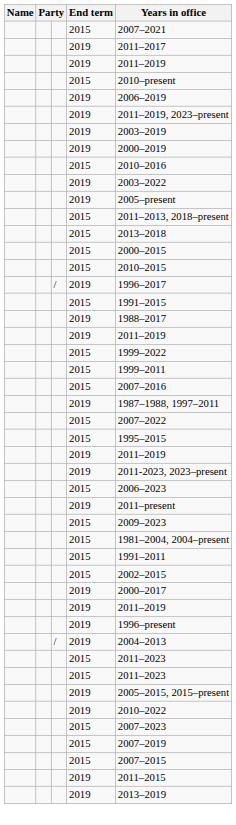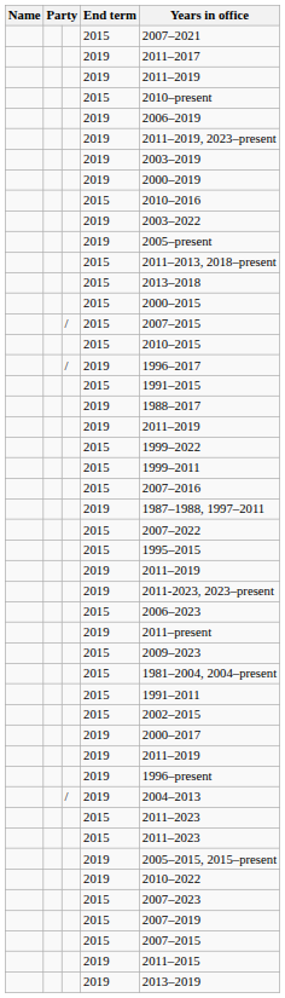+ row: / | 2015 | 2007–2015
